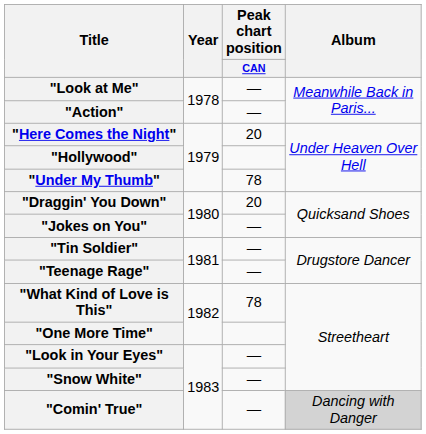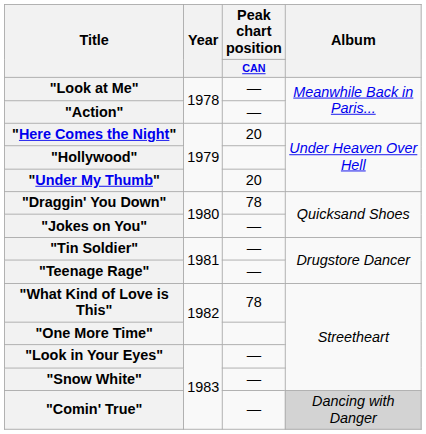"Under My Thumb" | Peak chart position / CAN: 78 -> 20
"Draggin' You Down" | Peak chart position / CAN: 20 -> 78
